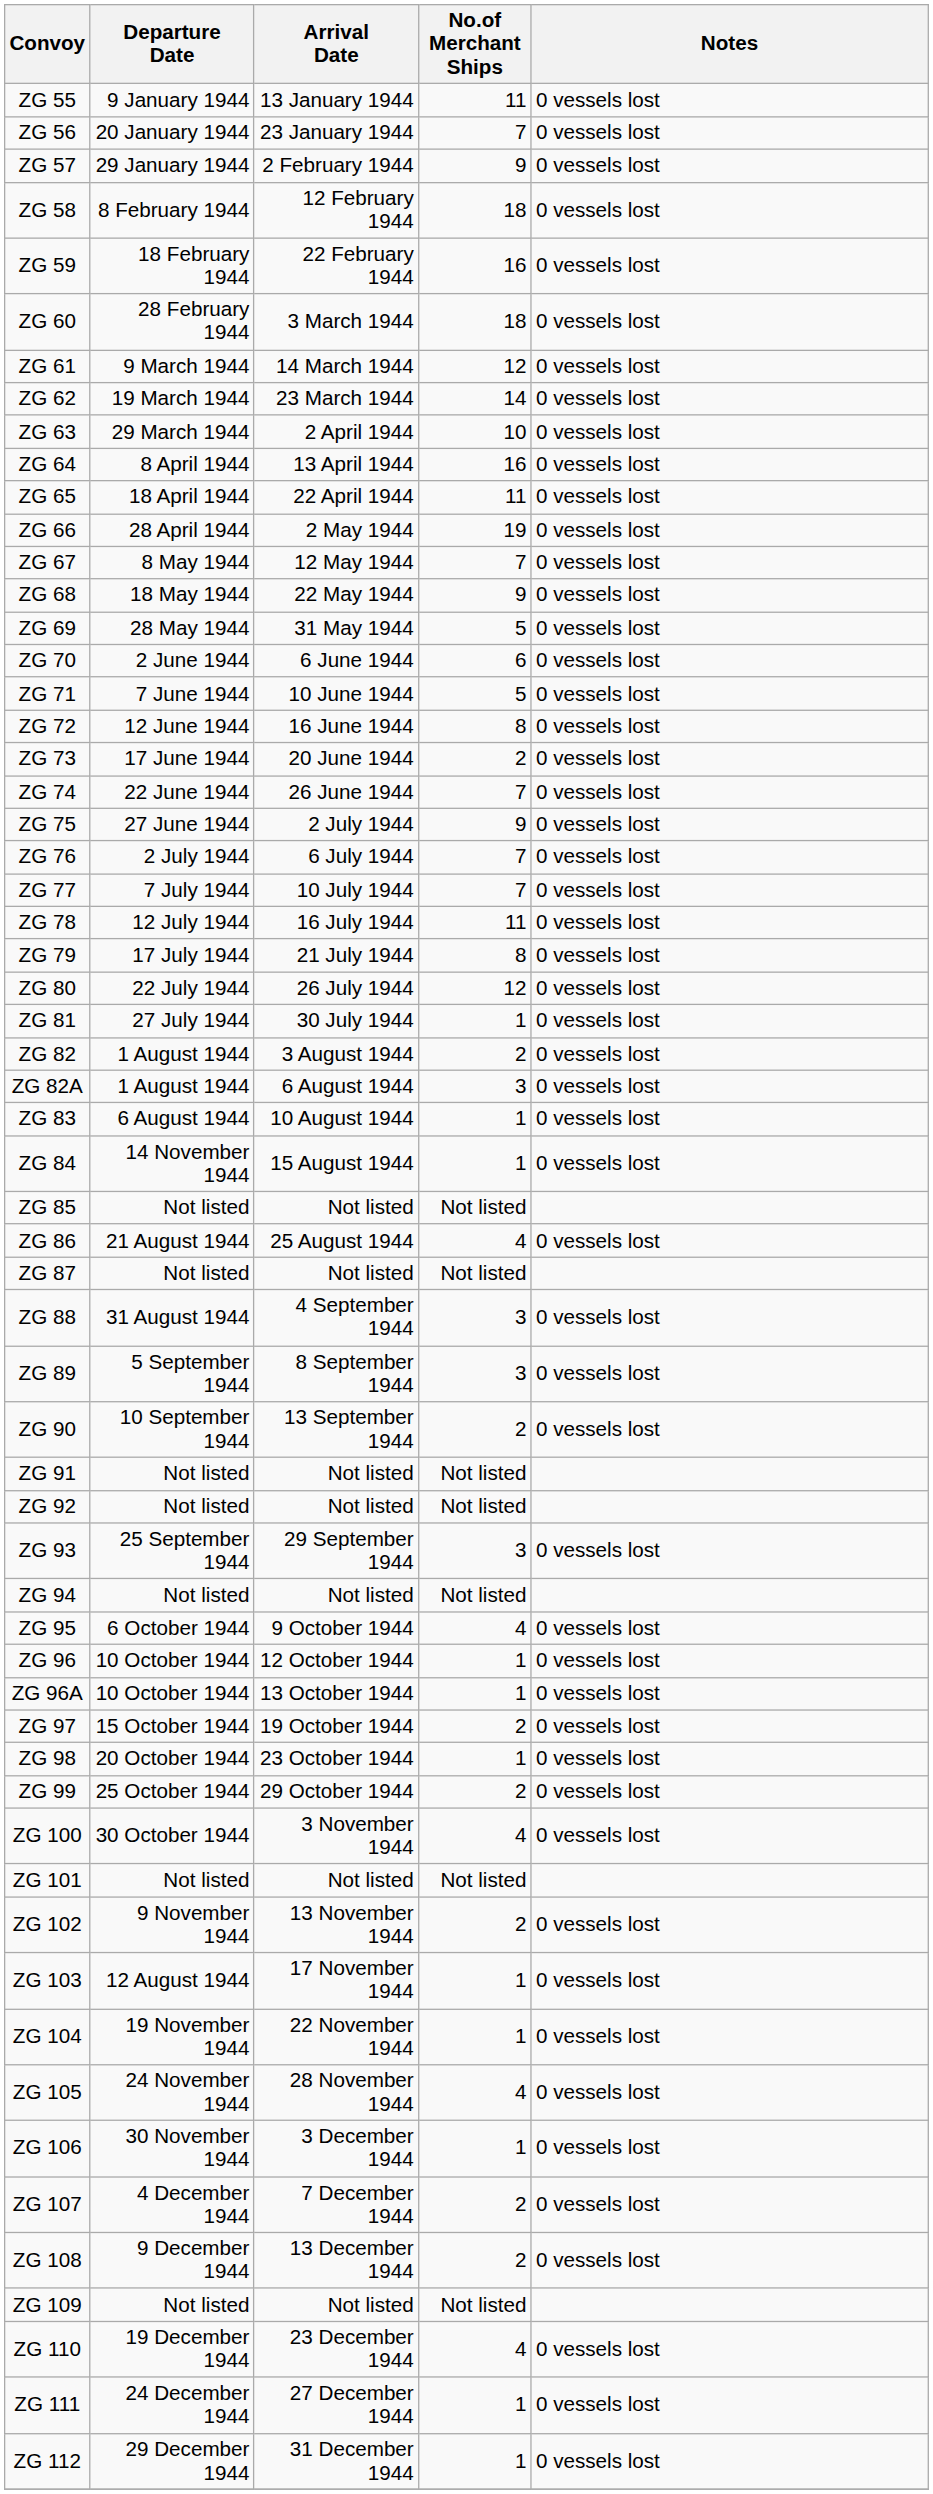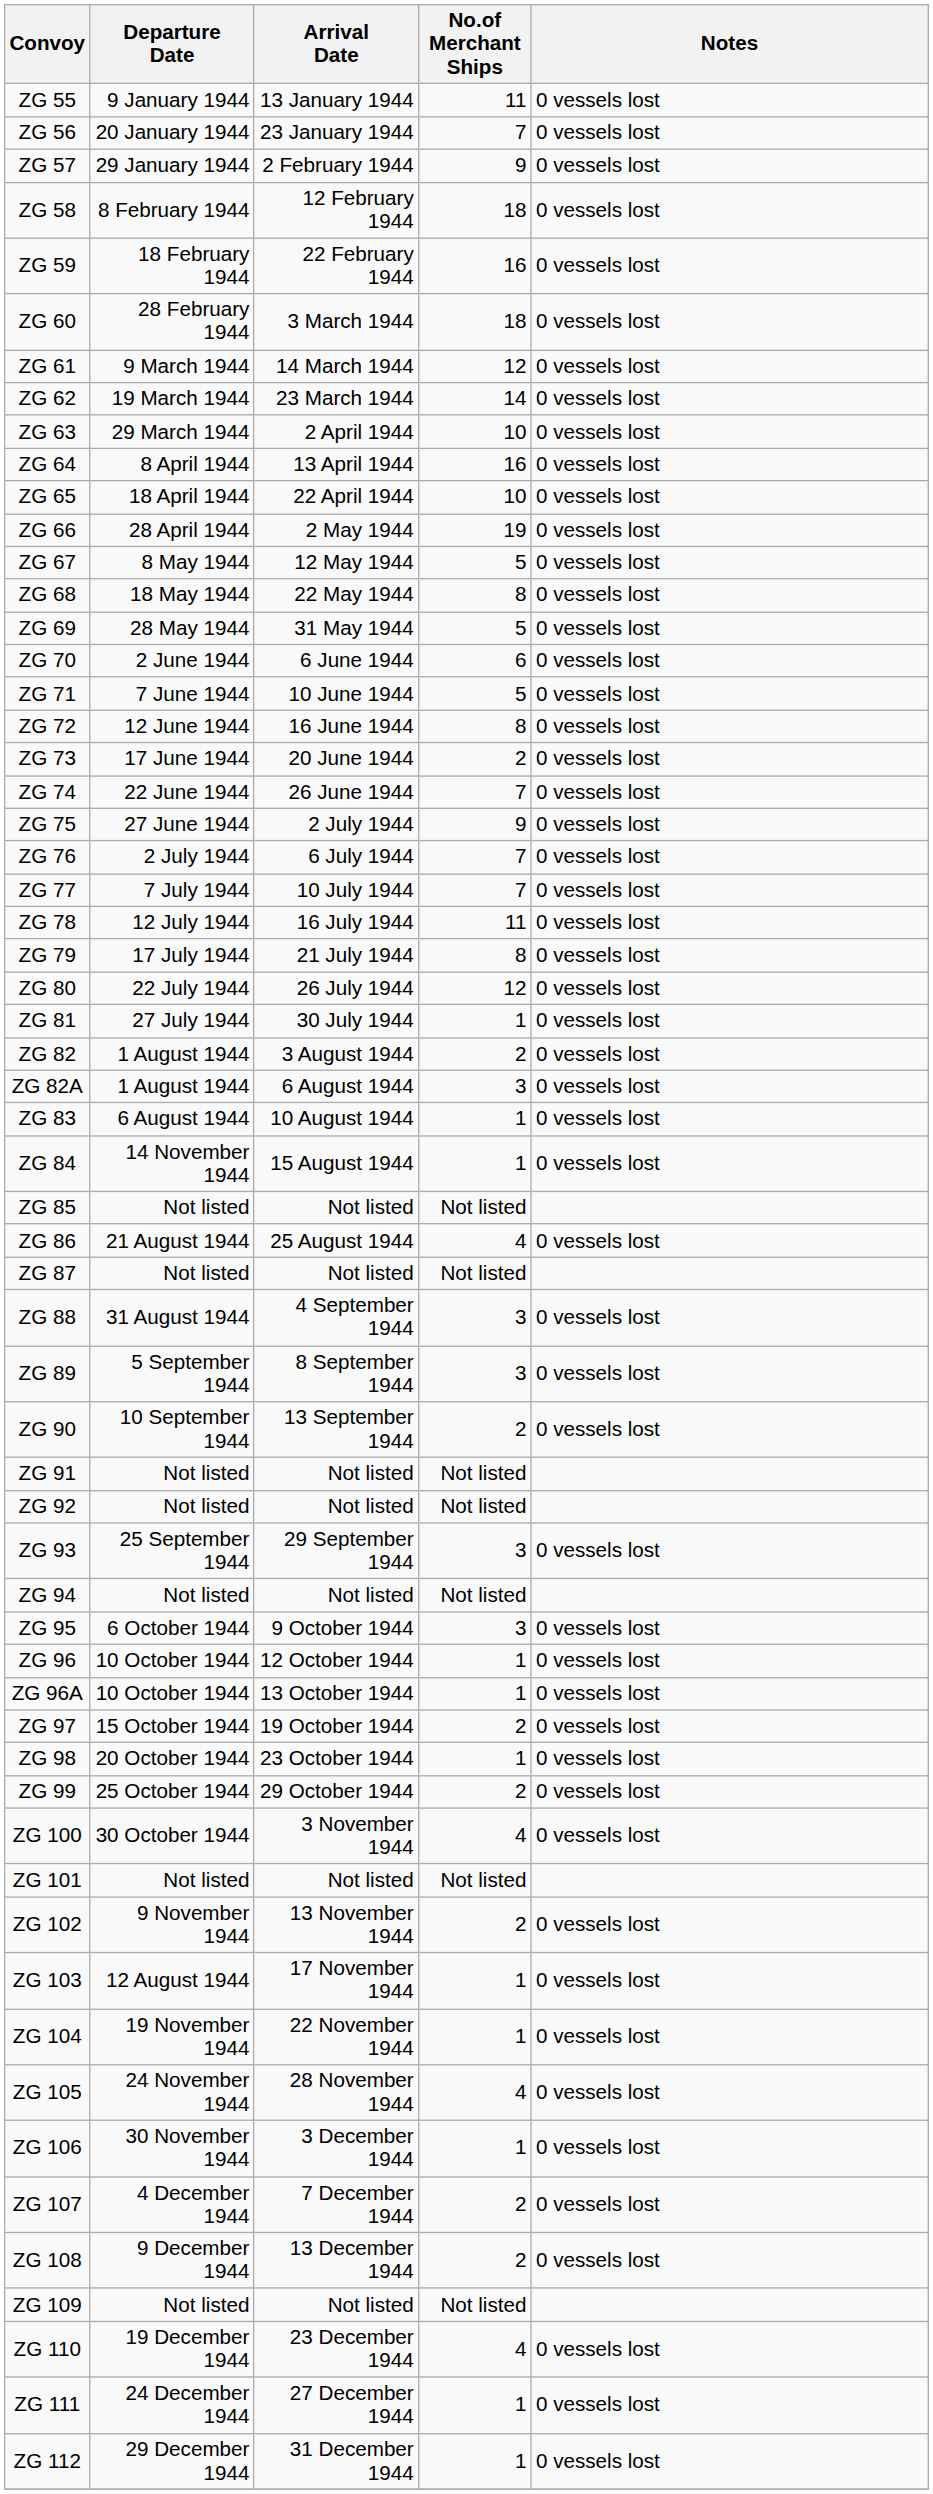ZG 65 | No.of Merchant Ships: 11 -> 10
ZG 67 | No.of Merchant Ships: 7 -> 5
ZG 68 | No.of Merchant Ships: 9 -> 8
ZG 95 | No.of Merchant Ships: 4 -> 3
